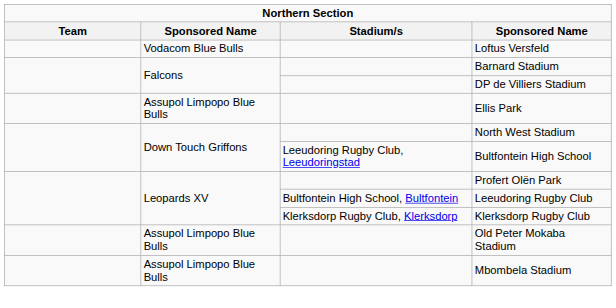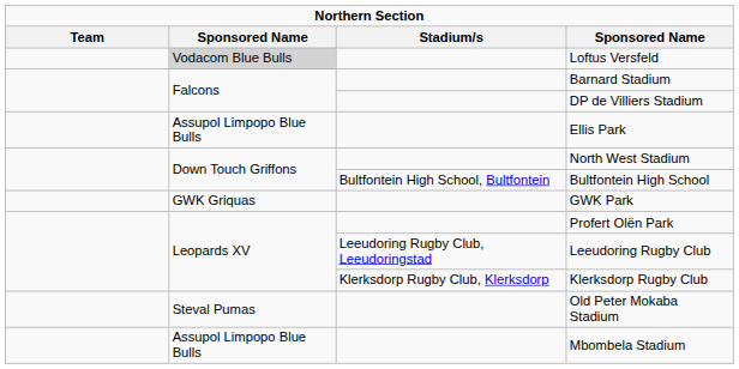Loftus Versfeld | column 2: no background -> lightgrey background
Bultfontein High School | Stadium/s: Leeudoring Rugby Club, Leeudoringstad -> Bultfontein High School, Bultfontein
+ row: GWK Griquas | GWK Park
Leeudoring Rugby Club | Stadium/s: Bultfontein High School, Bultfontein -> Leeudoring Rugby Club, Leeudoringstad
Old Peter Mokaba Stadium | column 2: Assupol Limpopo Blue Bulls -> Steval Pumas
